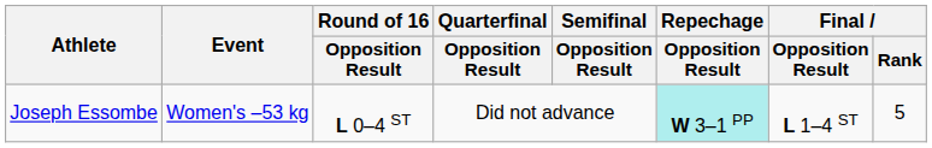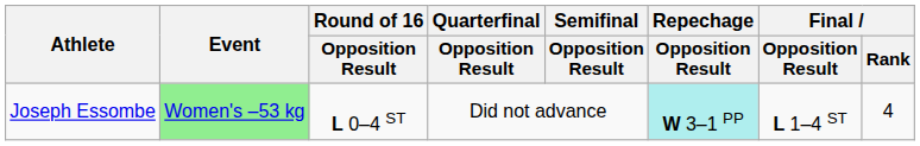Joseph Essombe | Event: no background -> lightgreen background
Joseph Essombe | Final / Rank: 5 -> 4
